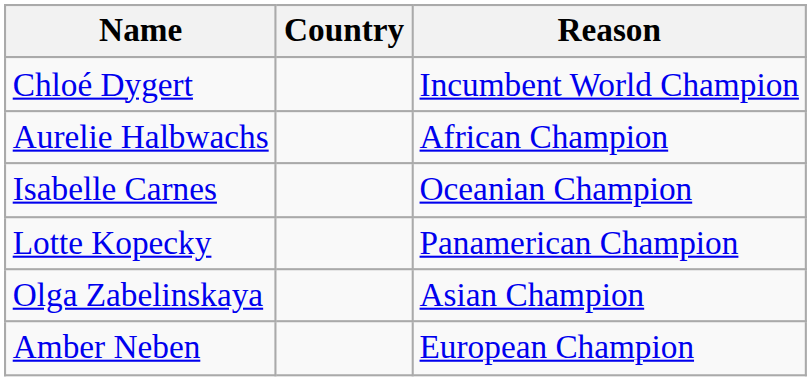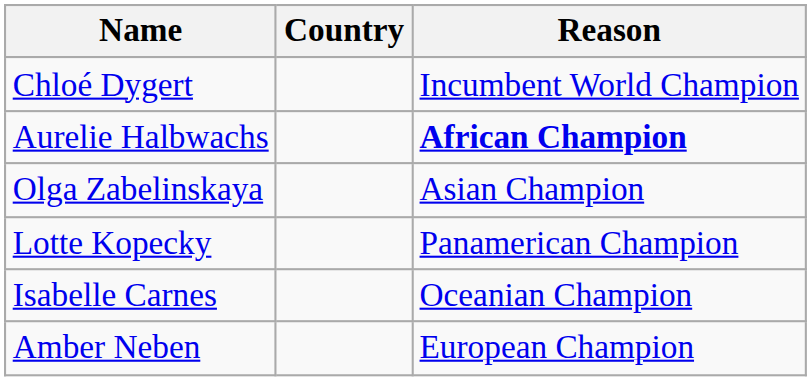Aurelie Halbwachs | Reason: normal -> bold
rows swapped: Olga Zabelinskaya <-> Isabelle Carnes
